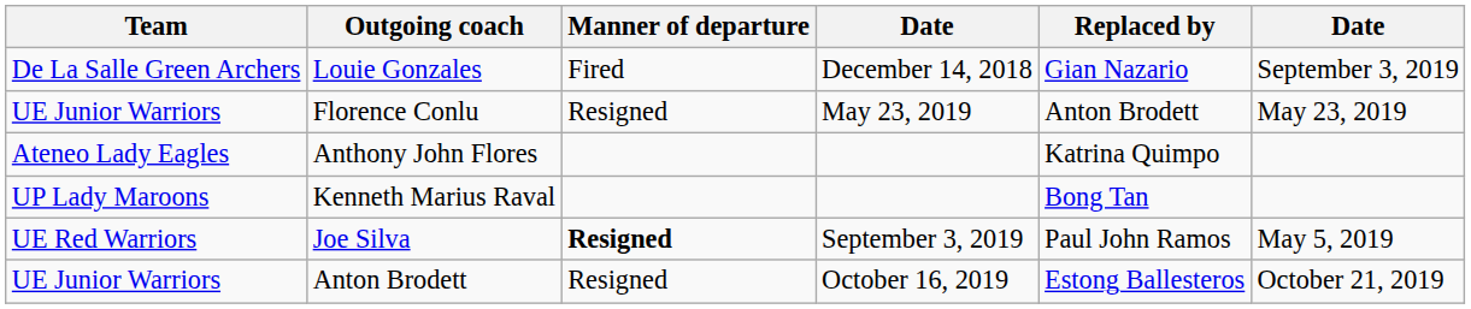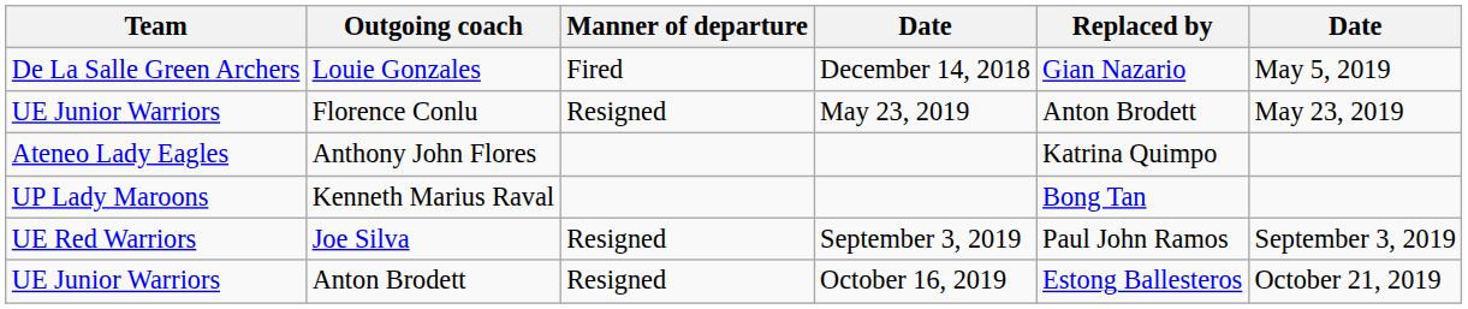Louie Gonzales | column 6: September 3, 2019 -> May 5, 2019
Joe Silva | Manner of departure: bold -> normal
Joe Silva | column 6: May 5, 2019 -> September 3, 2019
